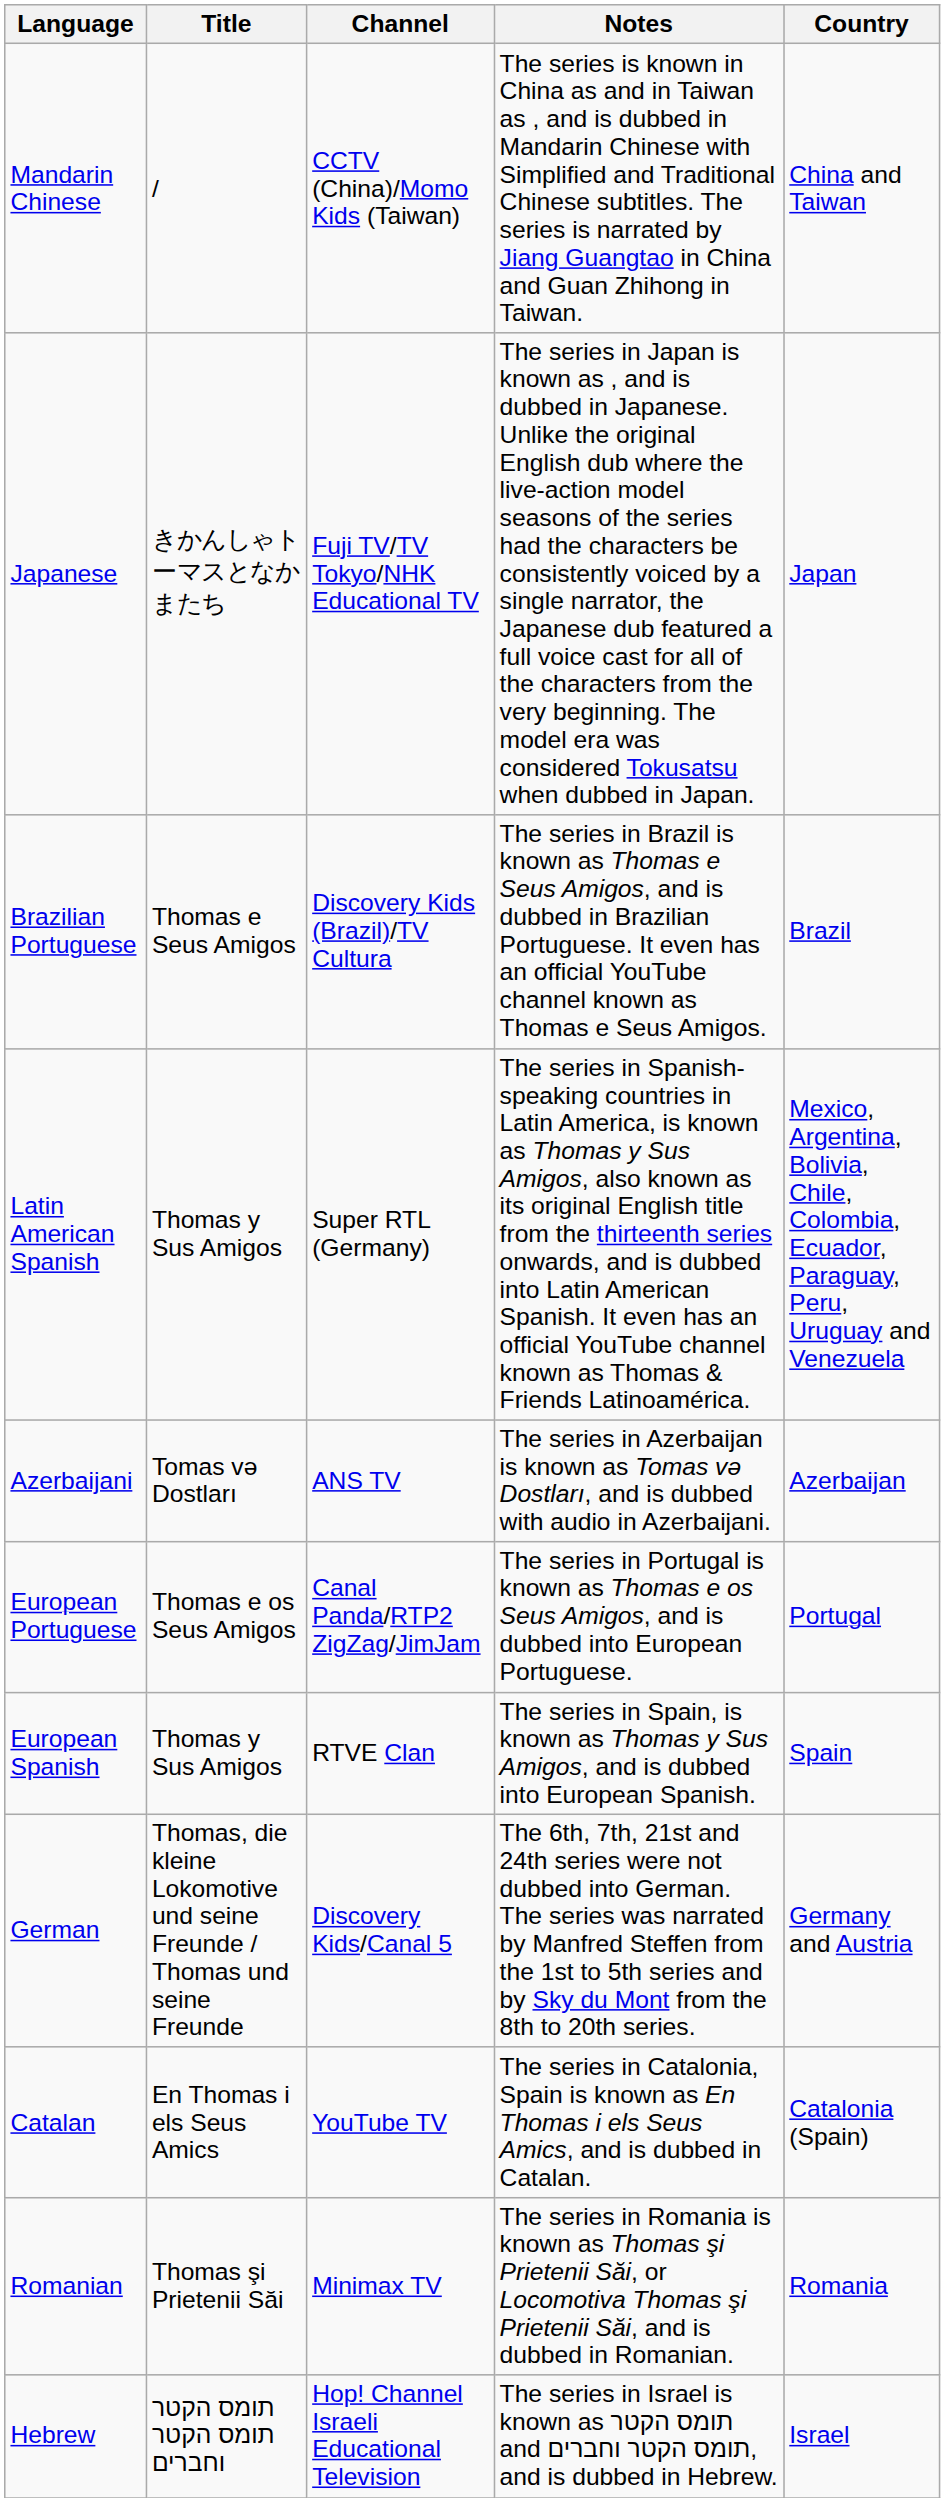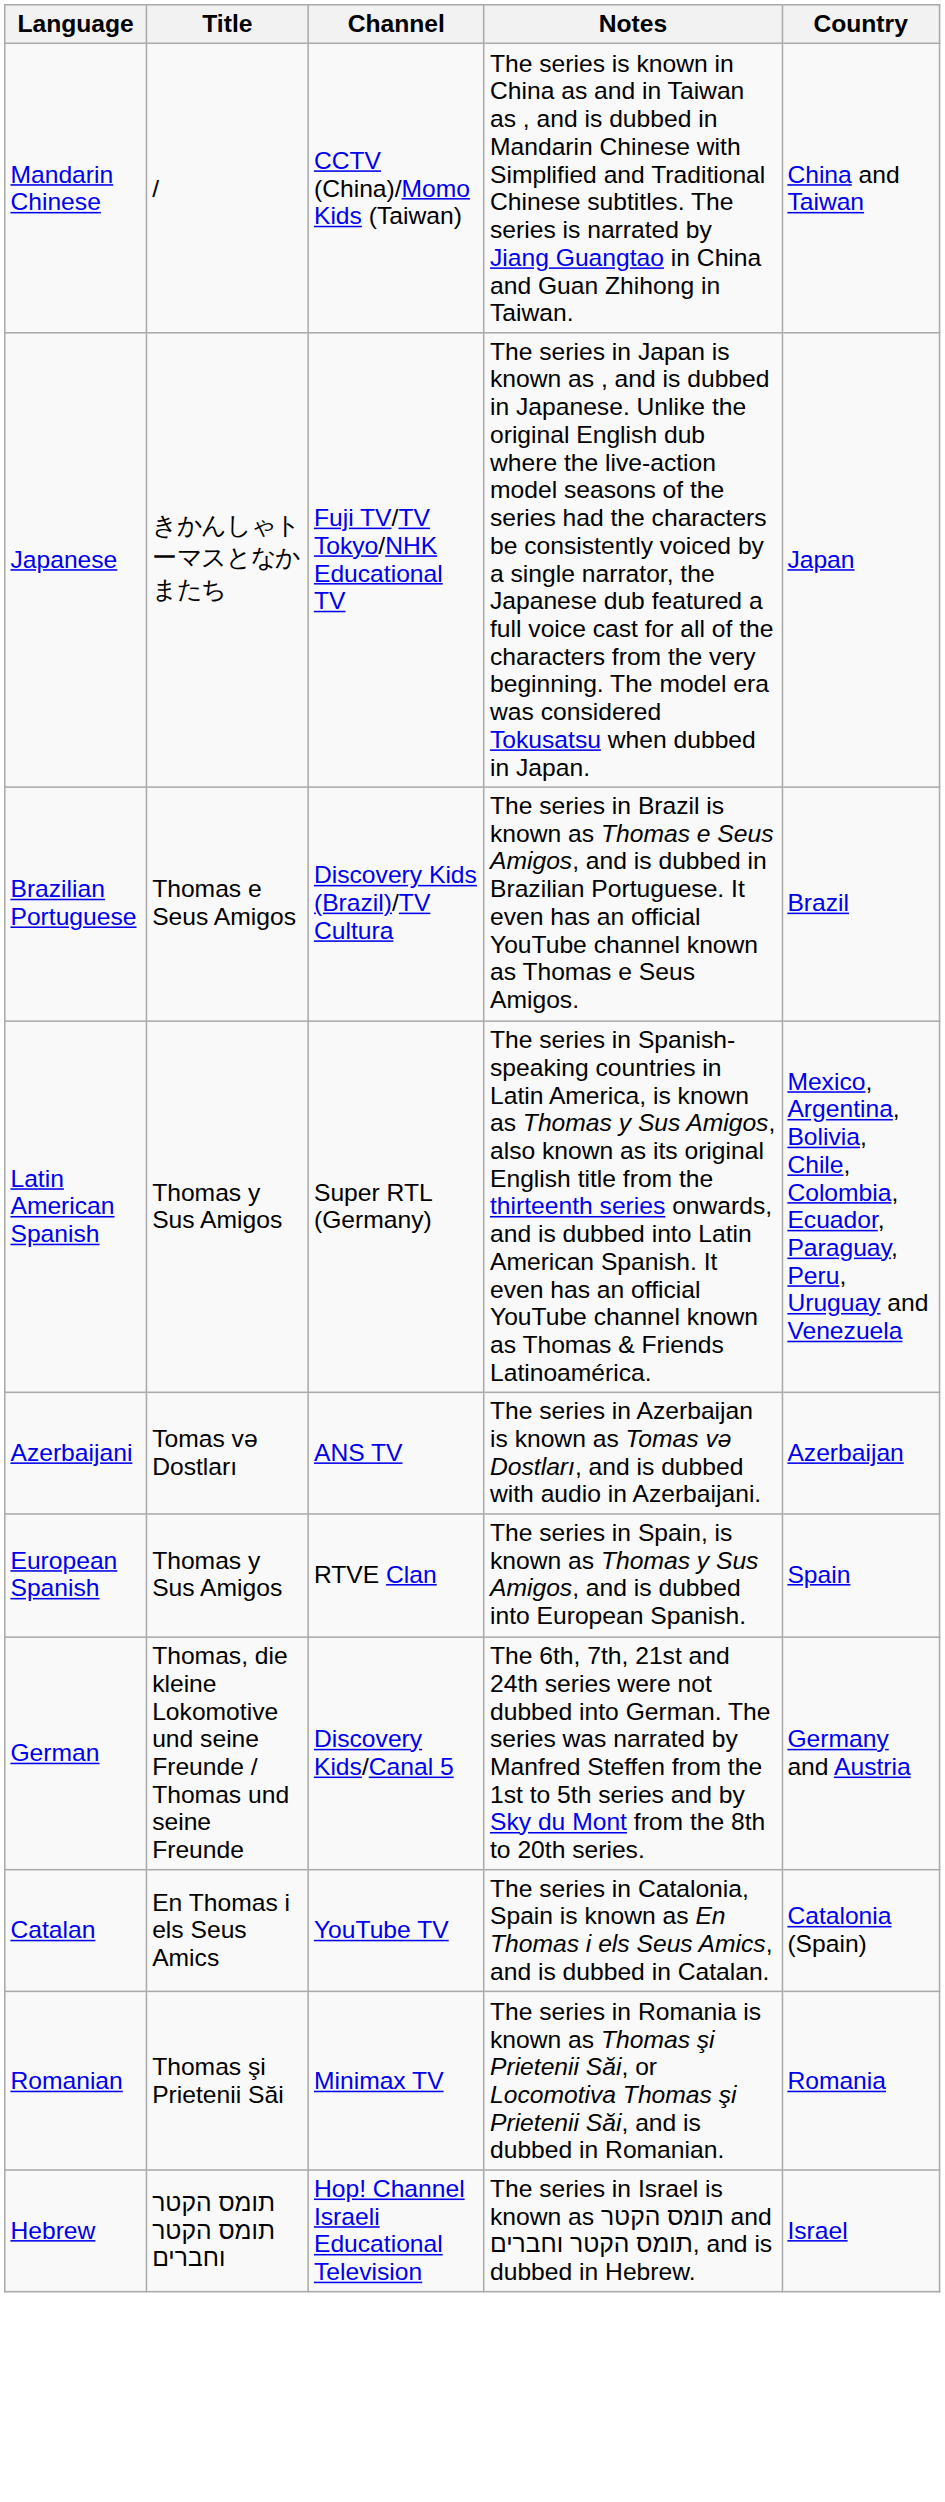- row: European Portuguese | Thomas e os Seus Amigos | Canal Panda/RTP2 ZigZag/JimJam | The series in Portugal is known as Thomas e os Seus Amigos, and is dubbed into European Portuguese. | Portugal
